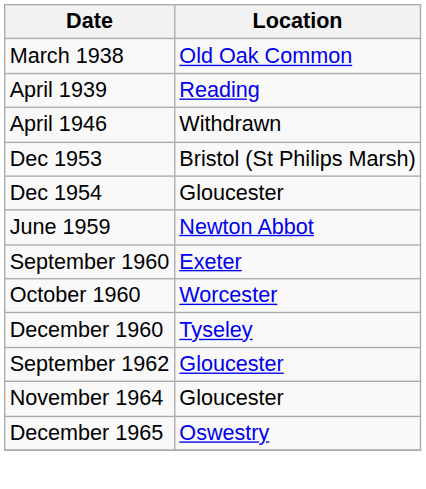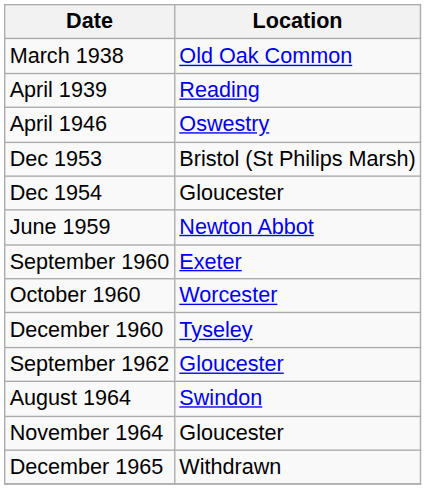April 1946 | Location: Withdrawn -> Oswestry
+ row: August 1964 | Swindon
December 1965 | Location: Oswestry -> Withdrawn
